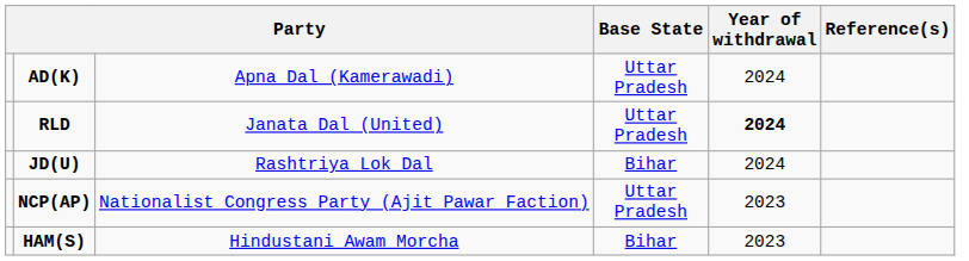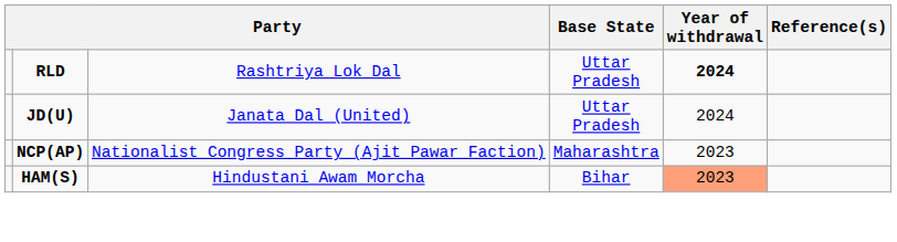- row: AD(K) | Apna Dal (Kamerawadi) | Uttar Pradesh | 2024
RLD | column 3: Janata Dal (United) -> Rashtriya Lok Dal
JD(U) | column 3: Rashtriya Lok Dal -> Janata Dal (United)
JD(U) | Base State: Bihar -> Uttar Pradesh
NCP(AP) | Base State: Uttar Pradesh -> Maharashtra
HAM(S) | Year of withdrawal: no background -> lightsalmon background
